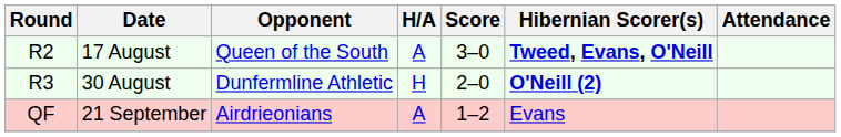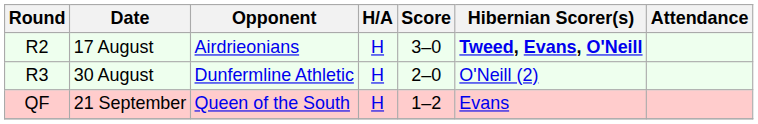17 August | Opponent: Queen of the South -> Airdrieonians
17 August | H/A: A -> H
30 August | Hibernian Scorer(s): bold -> normal
21 September | Opponent: Airdrieonians -> Queen of the South
21 September | H/A: A -> H
